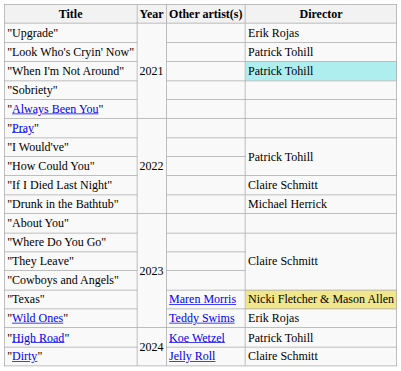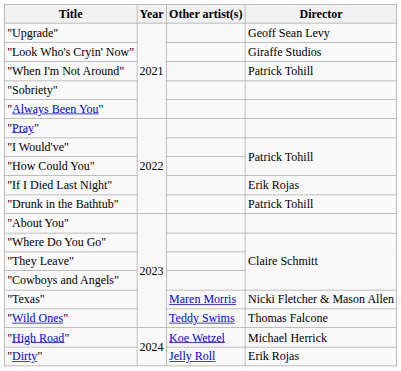"Upgrade" | Director: Erik Rojas -> Geoff Sean Levy
"Look Who's Cryin' Now" | Director: Patrick Tohill -> Giraffe Studios
"When I'm Not Around" | Director: paleturquoise background -> no background
"If I Died Last Night" | Director: Claire Schmitt -> Erik Rojas
"Drunk in the Bathtub" | Director: Michael Herrick -> Patrick Tohill
"Texas" | Director: khaki background -> no background
"Wild Ones" | Director: Erik Rojas -> Thomas Falcone
"High Road" | Director: Patrick Tohill -> Michael Herrick
"Dirty" | Director: Claire Schmitt -> Erik Rojas
